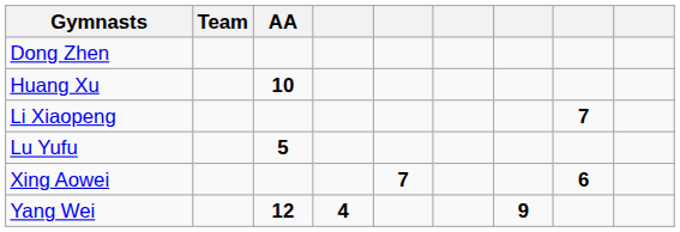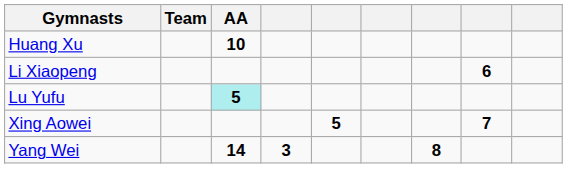- row: Dong Zhen
Li Xiaopeng | column 8: 7 -> 6
Lu Yufu | AA: no background -> paleturquoise background
Xing Aowei | column 5: 7 -> 5
Xing Aowei | column 8: 6 -> 7
Yang Wei | AA: 12 -> 14
Yang Wei | column 4: 4 -> 3
Yang Wei | column 7: 9 -> 8
